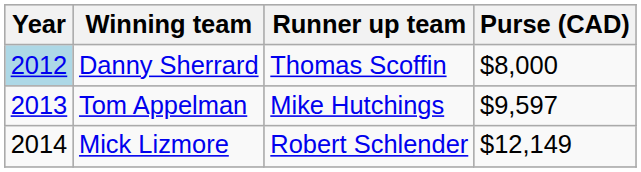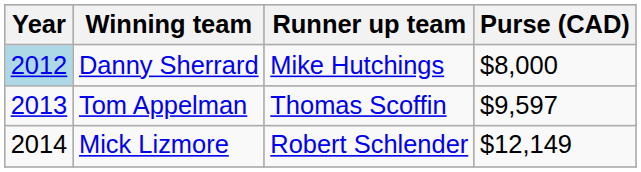Danny Sherrard | Runner up team: Thomas Scoffin -> Mike Hutchings
Tom Appelman | Runner up team: Mike Hutchings -> Thomas Scoffin
